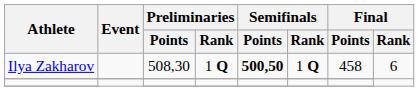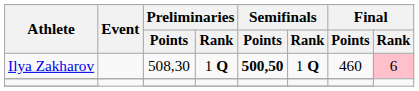Ilya Zakharov | Final / Points: 458 -> 460
Ilya Zakharov | Final / Rank: no background -> pink background
